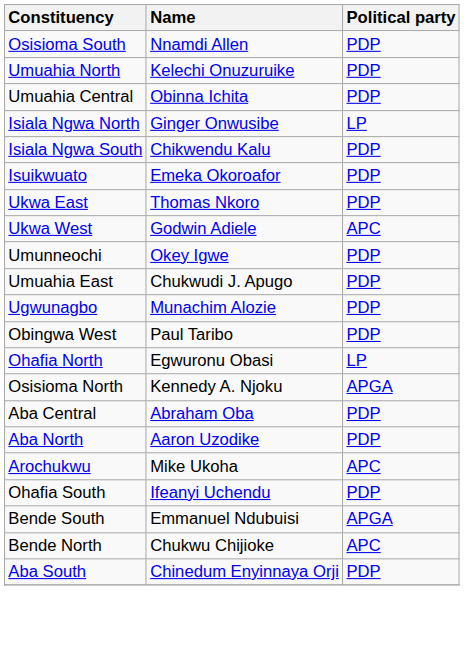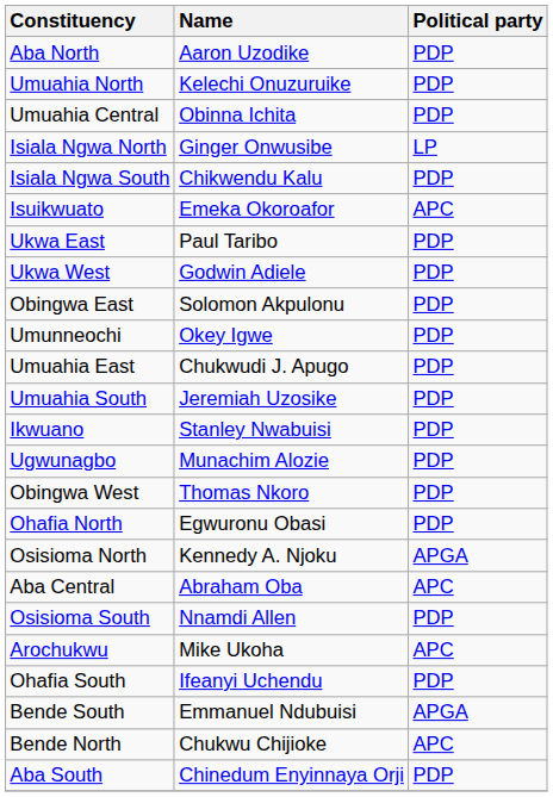rows swapped: Osisioma South <-> Aba North
Isuikwuato | Political party: PDP -> APC
Ukwa East | Name: Thomas Nkoro -> Paul Taribo
Ukwa West | Political party: APC -> PDP
+ row: Obingwa East | Solomon Akpulonu | PDP
+ row: Umuahia South | Jeremiah Uzosike | PDP
+ row: Ikwuano | Stanley Nwabuisi | PDP
Obingwa West | Name: Paul Taribo -> Thomas Nkoro
Ohafia North | Political party: LP -> PDP
Aba Central | Political party: PDP -> APC
